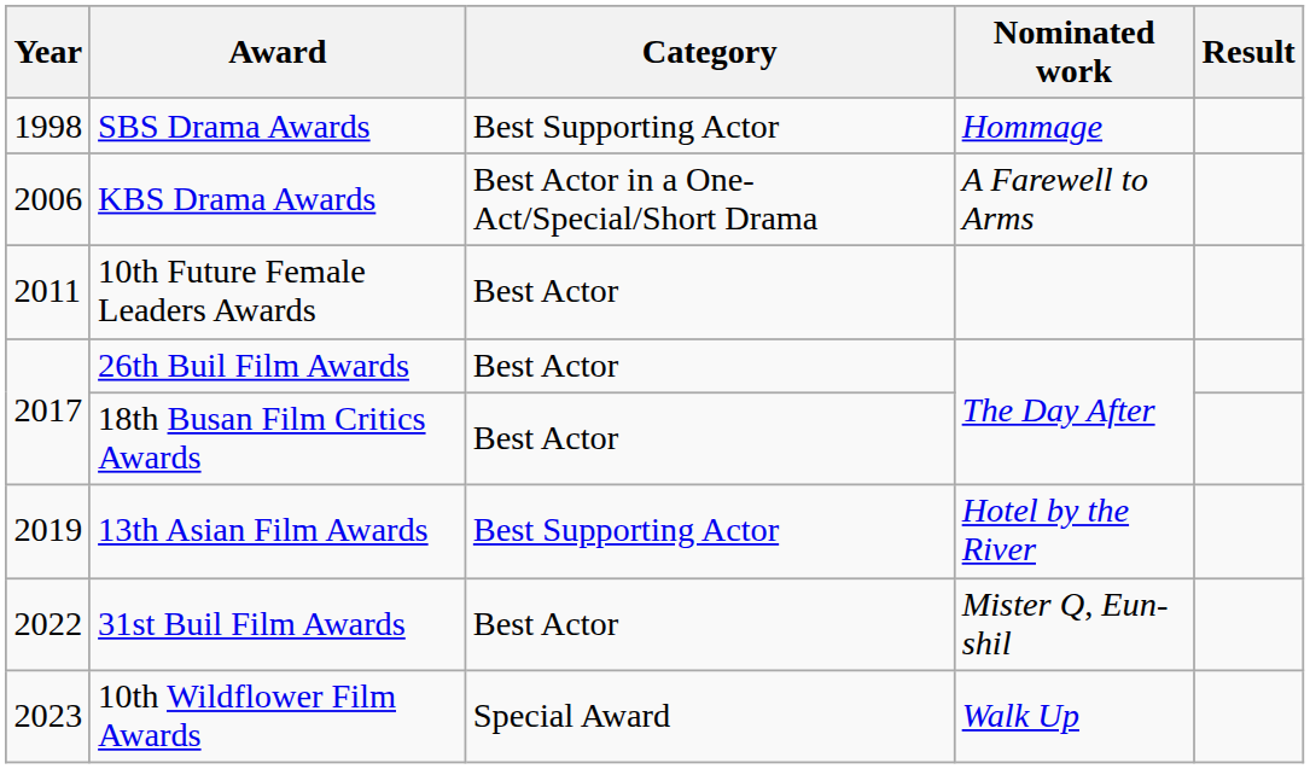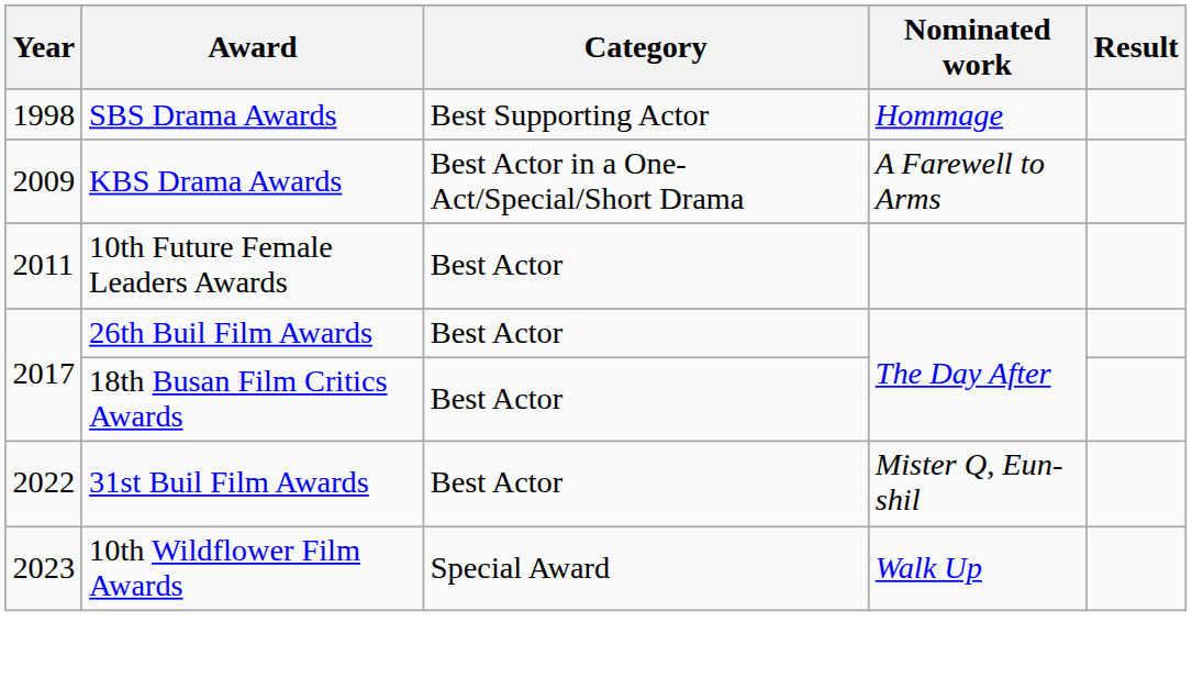KBS Drama Awards | Year: 2006 -> 2009
- row: 2019 | 13th Asian Film Awards | Best Supporting Actor | Hotel by the River
